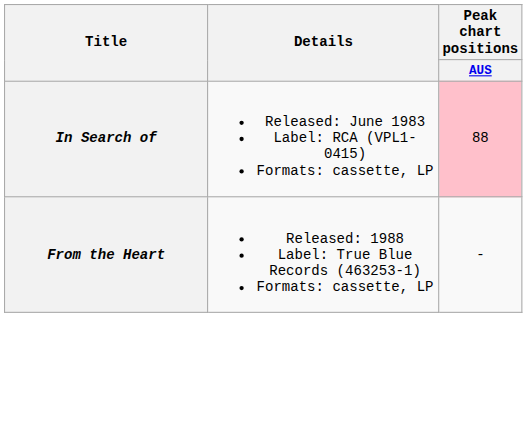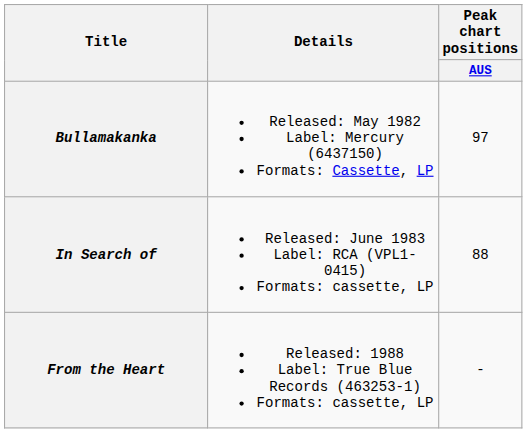+ row: Bullamakanka | Released: May 1982 Label: Mercury (6437150) Formats: Cassette, LP | 97
In Search of | Peak chart positions / AUS: pink background -> no background
